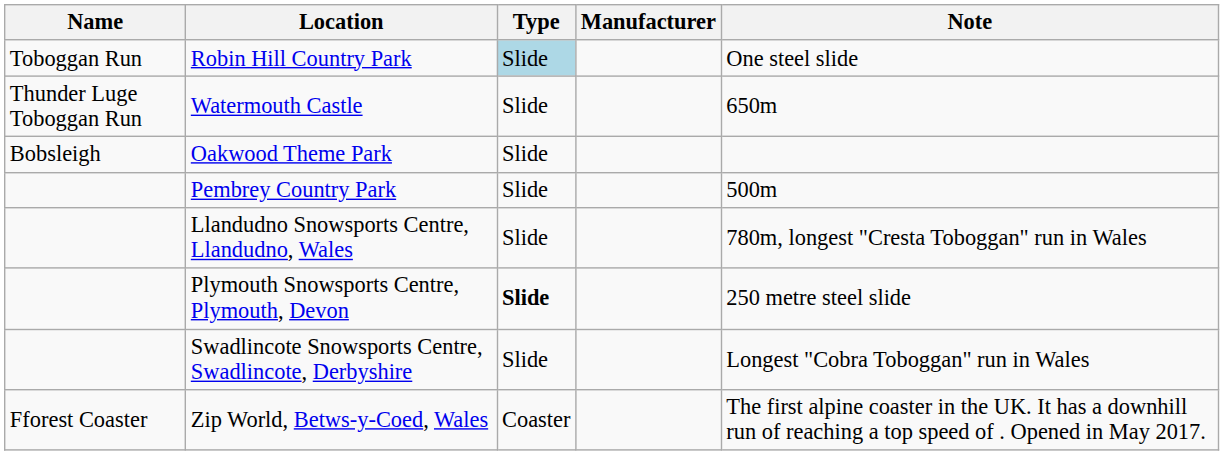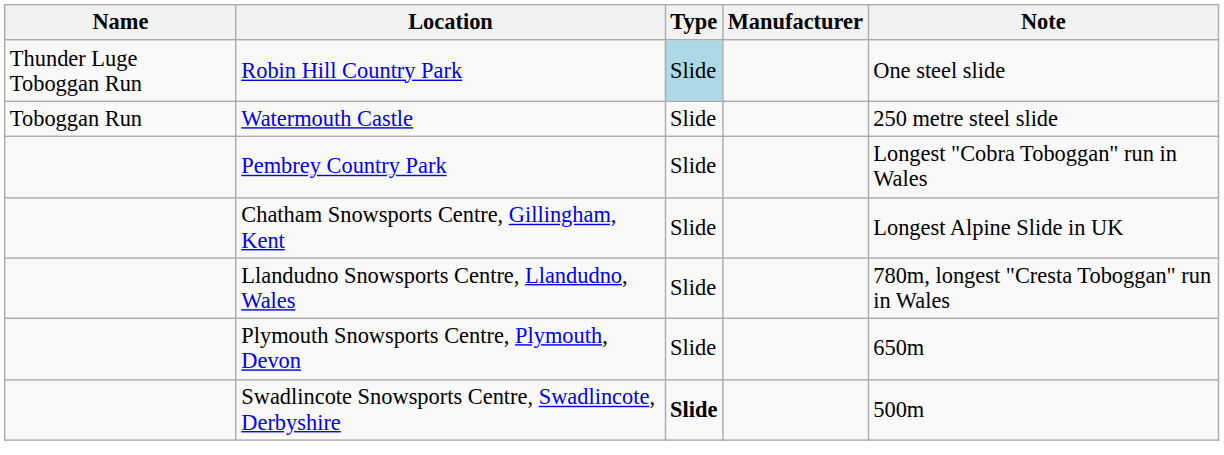Robin Hill Country Park | Name: Toboggan Run -> Thunder Luge Toboggan Run
Watermouth Castle | Name: Thunder Luge Toboggan Run -> Toboggan Run
Watermouth Castle | Note: 650m -> 250 metre steel slide
- row: Bobsleigh | Oakwood Theme Park | Slide
Pembrey Country Park | Note: 500m -> Longest "Cobra Toboggan" run in Wales
+ row: Chatham Snowsports Centre, Gillingham, Kent | Slide | Longest Alpine Slide in UK
Plymouth Snowsports Centre, Plymouth, Devon | Type: bold -> normal
Plymouth Snowsports Centre, Plymouth, Devon | Note: 250 metre steel slide -> 650m
Swadlincote Snowsports Centre, Swadlincote, Derbyshire | Type: normal -> bold
Swadlincote Snowsports Centre, Swadlincote, Derbyshire | Note: Longest "Cobra Toboggan" run in Wales -> 500m
- row: Fforest Coaster | Zip World, Betws-y-Coed, Wales | Coaster | The first alpine coaster in the UK. It has a downhill run of reaching a top speed of . Opened in May 2017.
